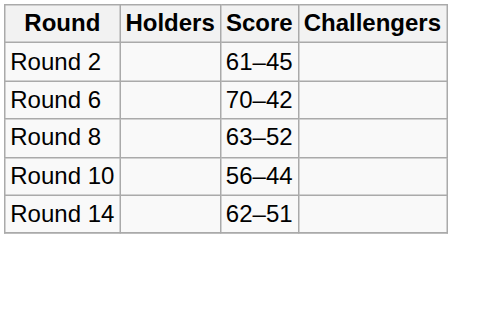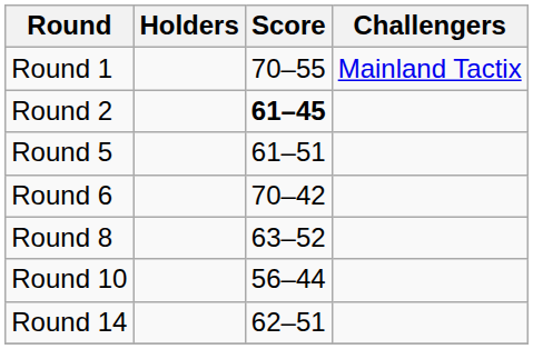+ row: Round 1 | 70–55 | Mainland Tactix
Round 2 | Score: normal -> bold
+ row: Round 5 | 61–51
